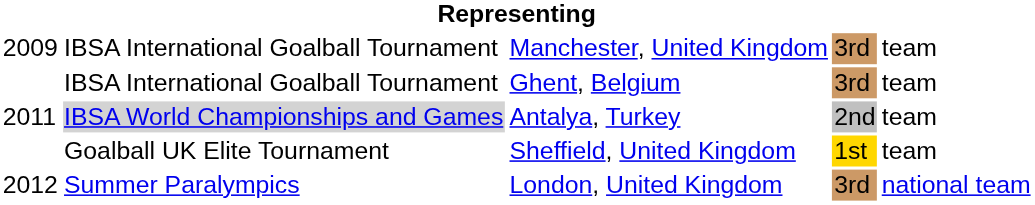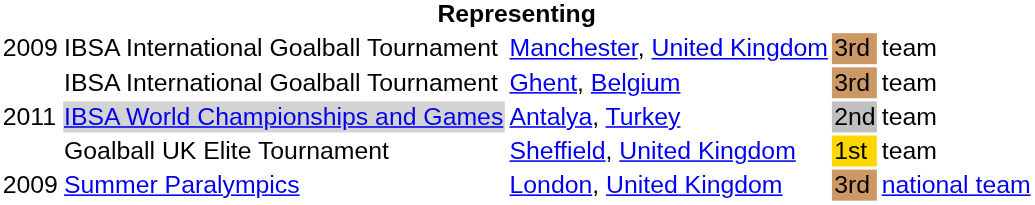London, United Kingdom | column 1: 2012 -> 2009
